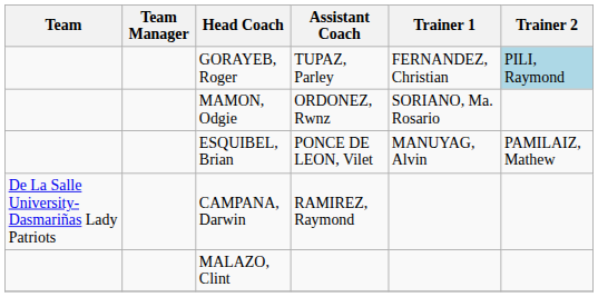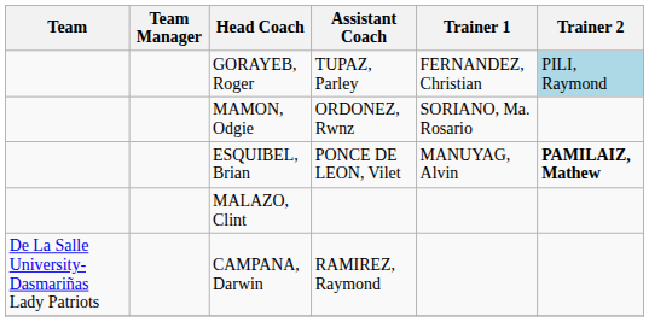ESQUIBEL, Brian | Trainer 2: normal -> bold
rows swapped: MALAZO, Clint <-> CAMPANA, Darwin
